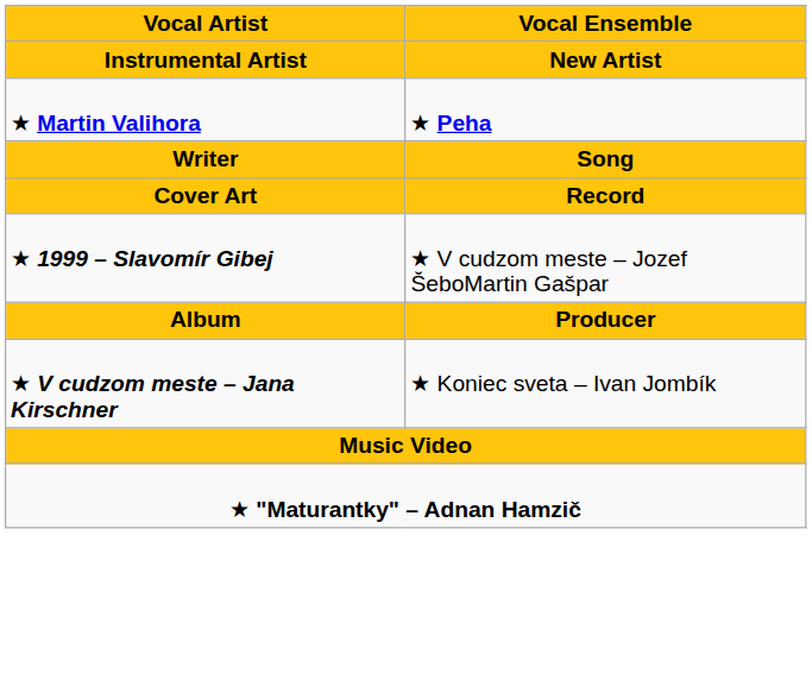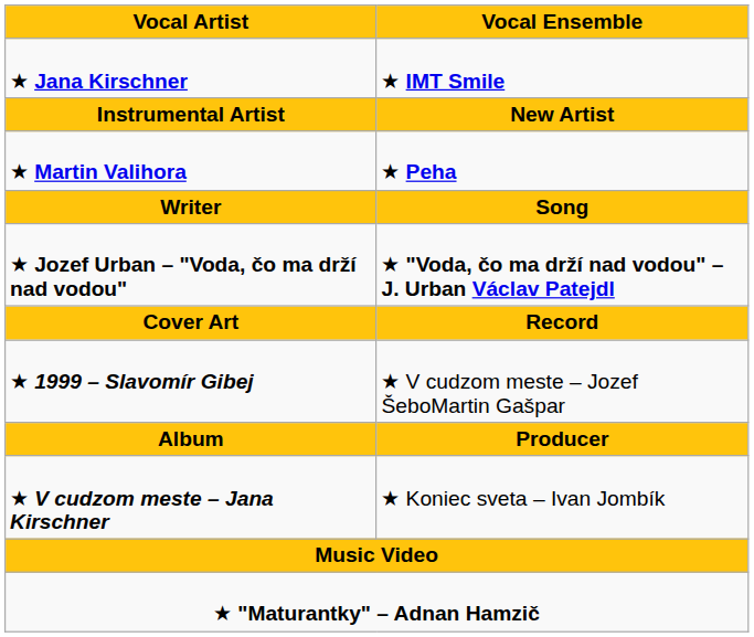+ row: ★ Jana Kirschner | ★ IMT Smile
+ row: ★ Jozef Urban – "Voda, čo ma drží nad vodou" | ★ "Voda, čo ma drží nad vodou" – J. Urban Václav Patejdl
